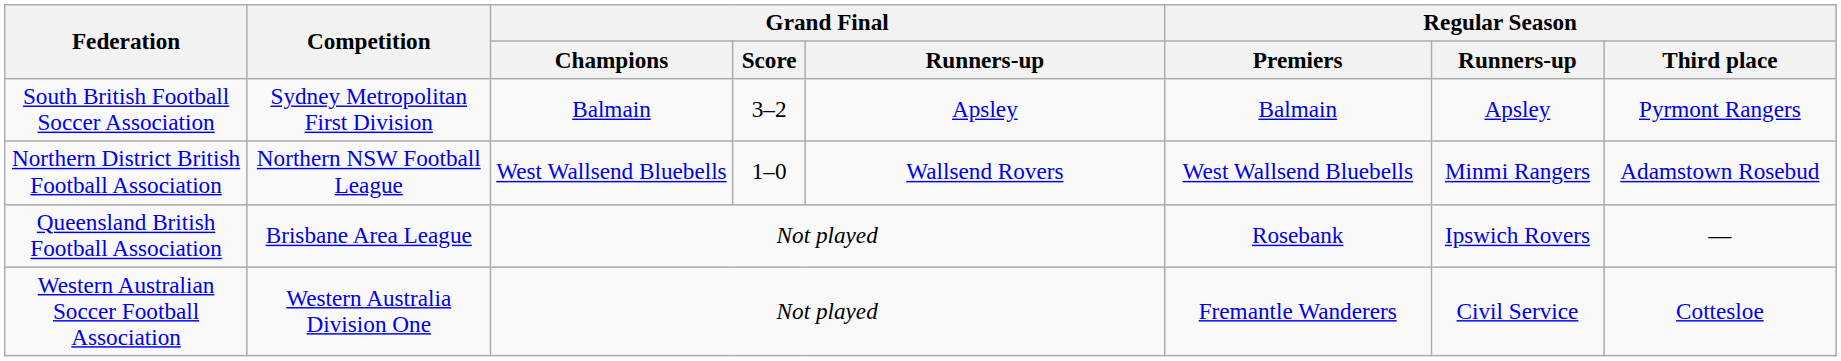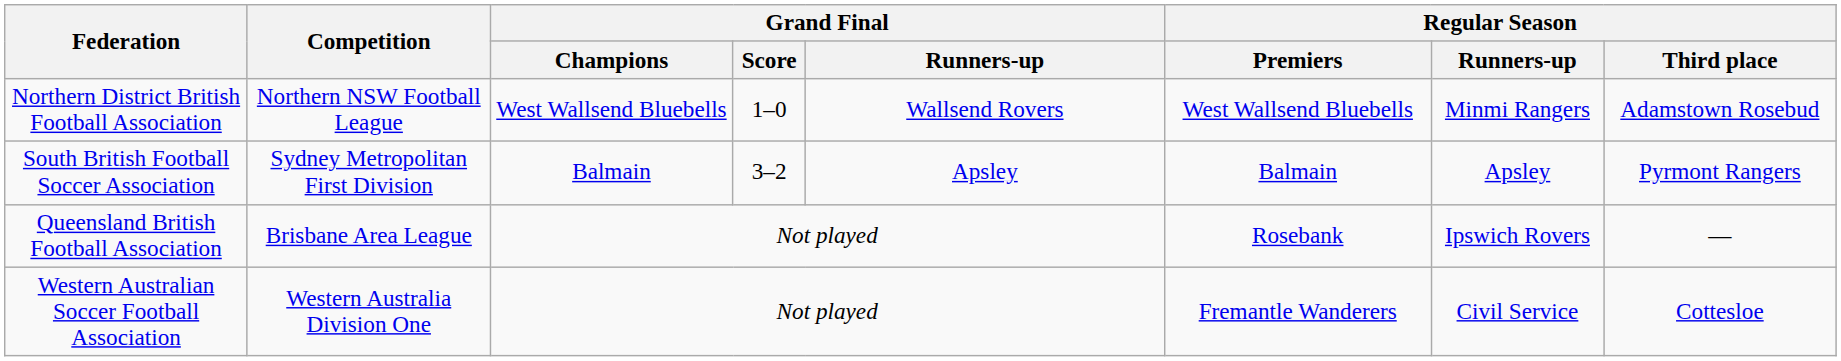rows swapped: Northern District British Football Association <-> South British Football Soccer Association
